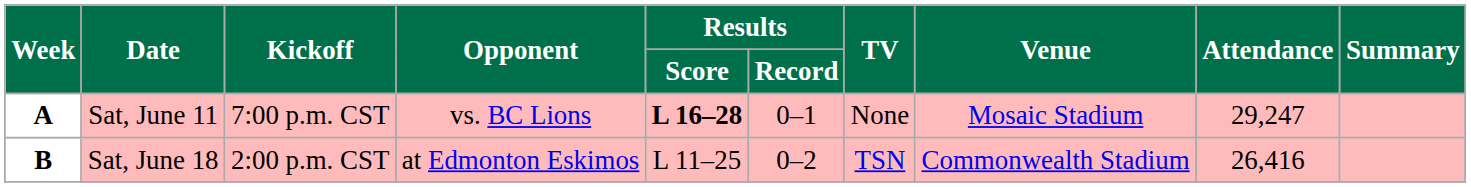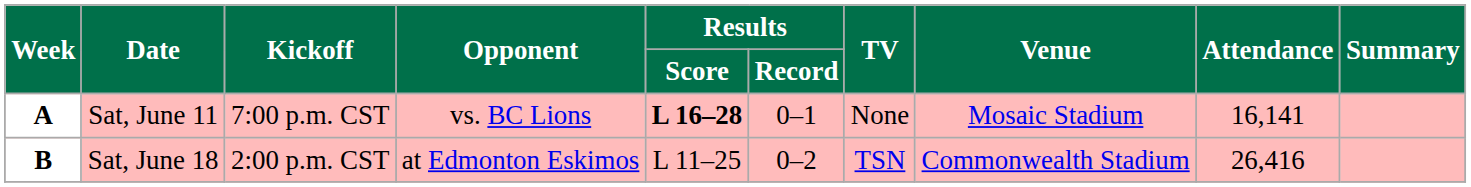A | Attendance: 29,247 -> 16,141
